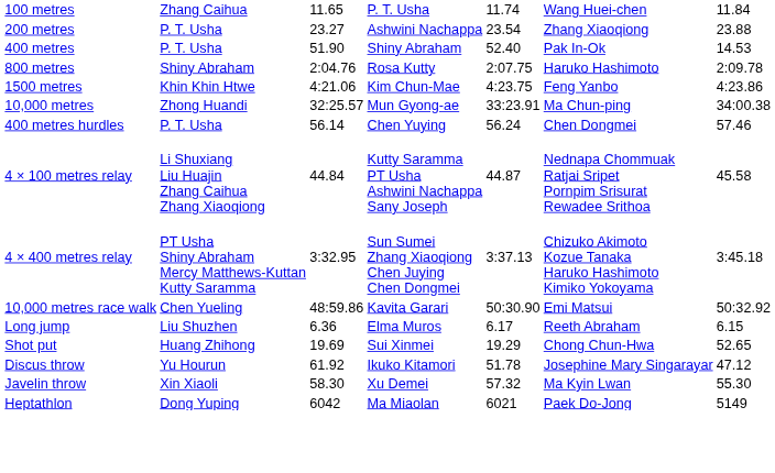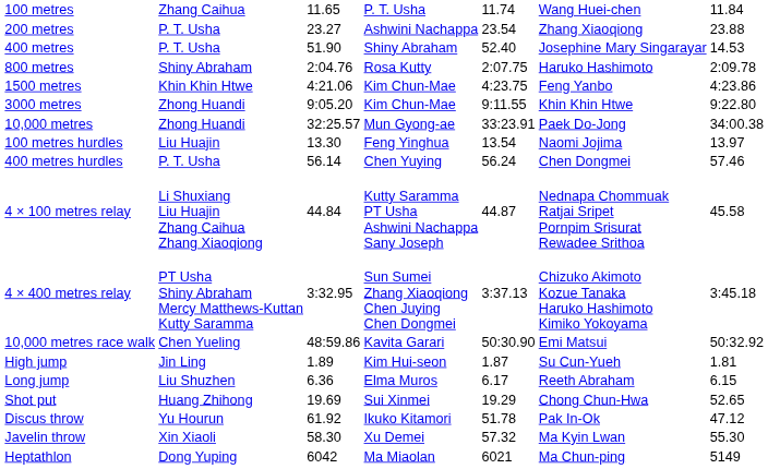400 metres | column 6: Pak In-Ok -> Josephine Mary Singarayar
+ row: 3000 metres | Zhong Huandi | 9:05.20 | Kim Chun-Mae | 9:11.55 | Khin Khin Htwe | 9:22.80
10,000 metres | column 6: Ma Chun-ping -> Paek Do-Jong
+ row: 100 metres hurdles | Liu Huajin | 13.30 | Feng Yinghua | 13.54 | Naomi Jojima | 13.97
+ row: High jump | Jin Ling | 1.89 | Kim Hui-seon | 1.87 | Su Cun-Yueh | 1.81
Discus throw | column 6: Josephine Mary Singarayar -> Pak In-Ok
Heptathlon | column 6: Paek Do-Jong -> Ma Chun-ping
